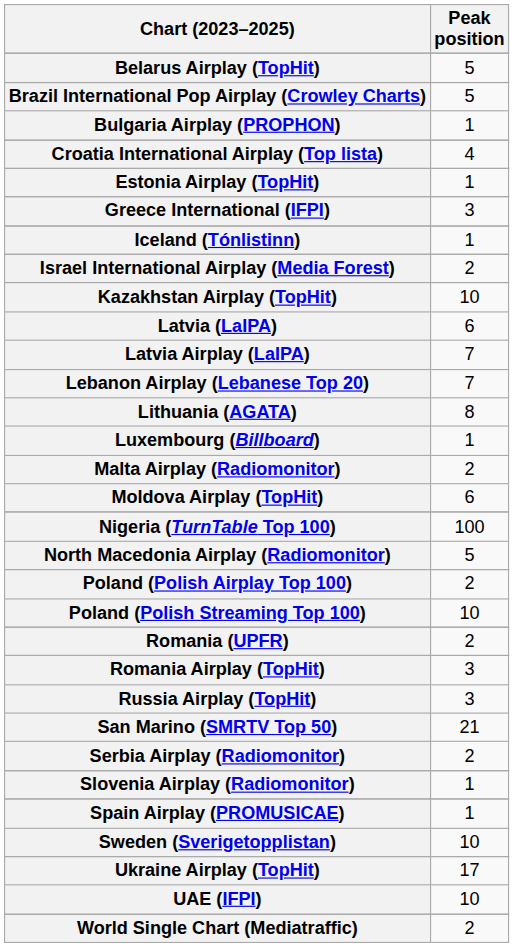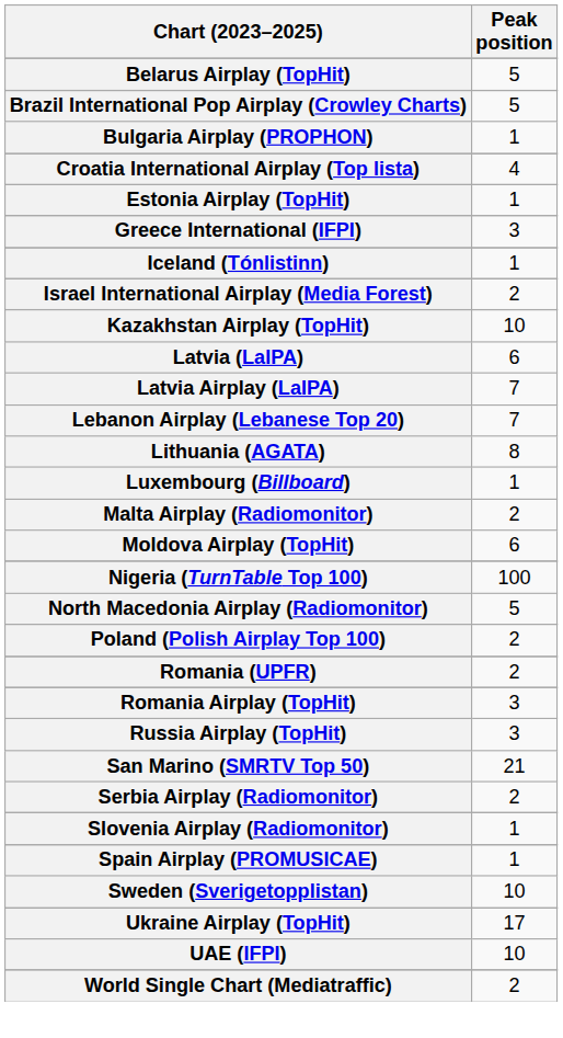- row: Poland (Polish Streaming Top 100) | 10
